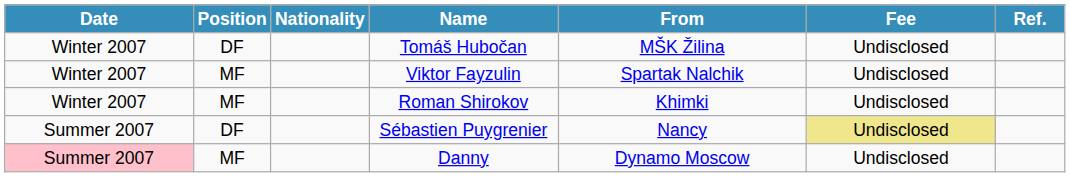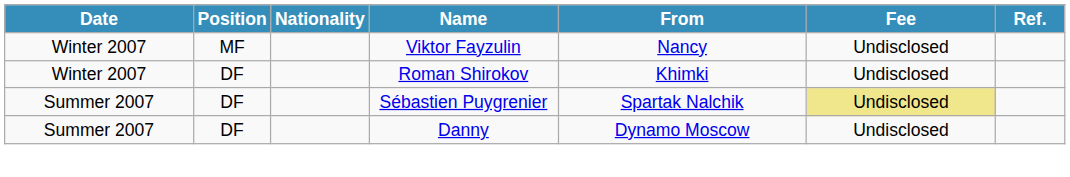- row: Winter 2007 | DF | Tomáš Hubočan | MŠK Žilina | Undisclosed
Viktor Fayzulin | From: Spartak Nalchik -> Nancy
Roman Shirokov | Position: MF -> DF
Sébastien Puygrenier | From: Nancy -> Spartak Nalchik
Danny | Date: pink background -> no background
Danny | Position: MF -> DF
